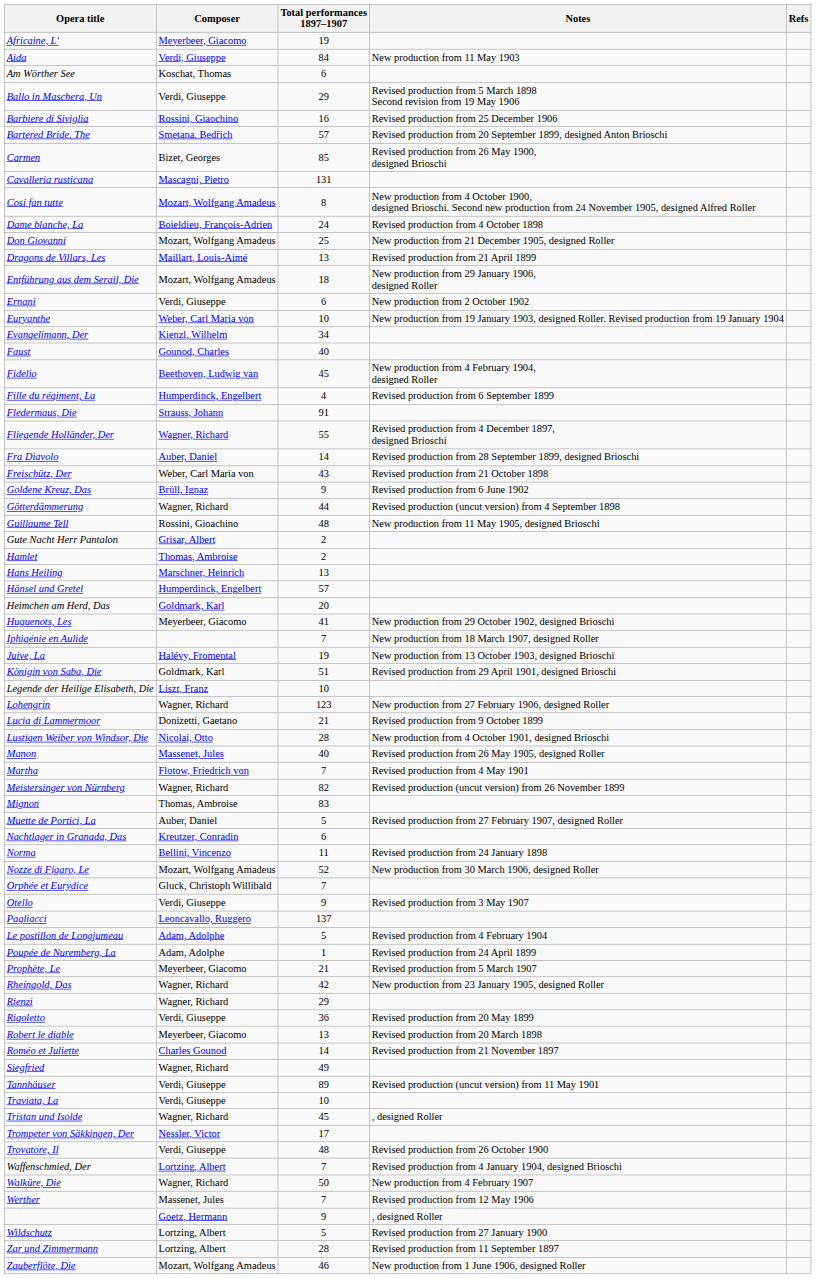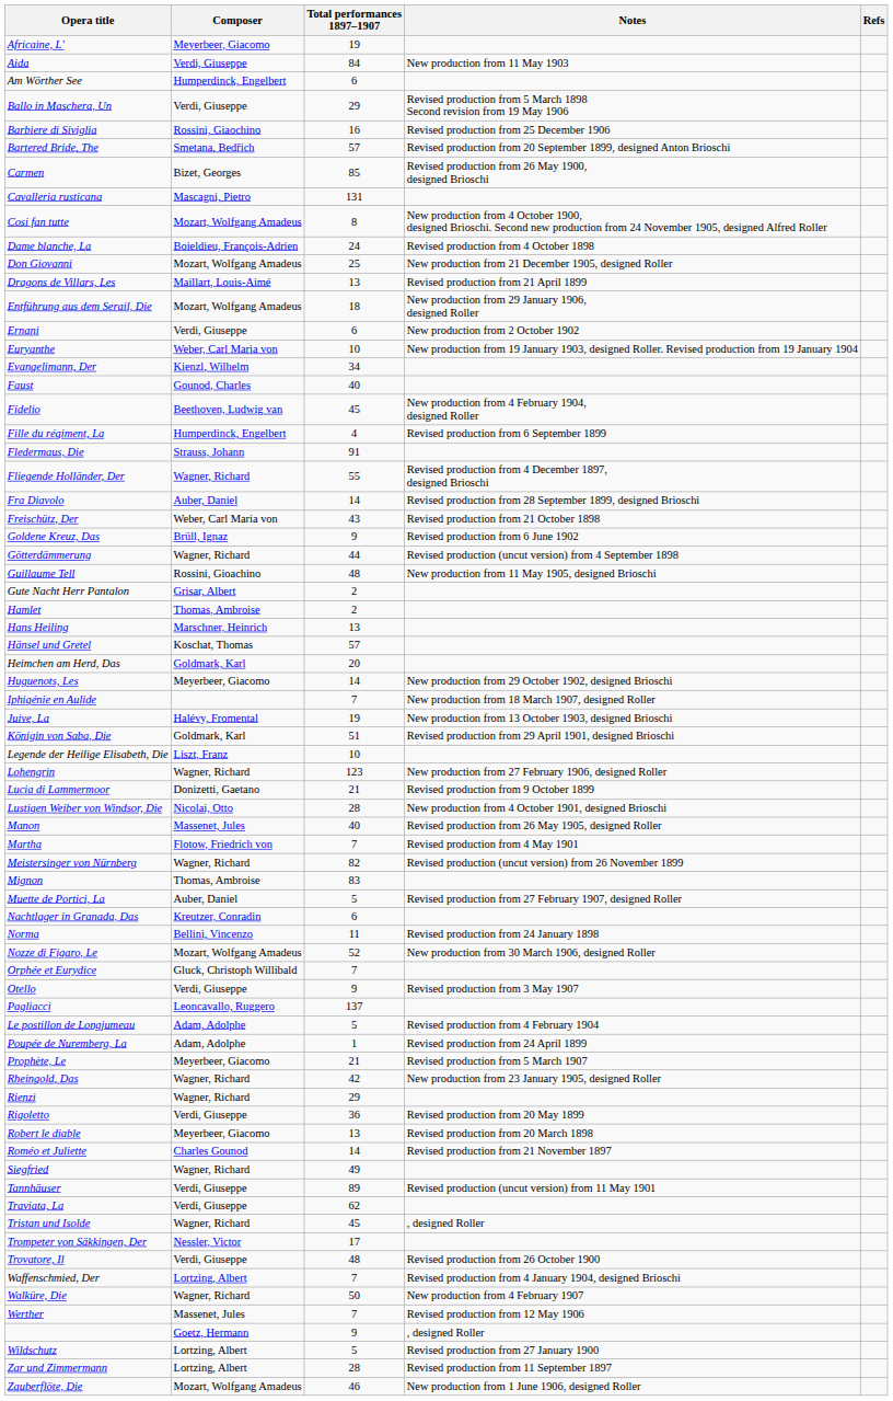Am Wörther See | Composer: Koschat, Thomas -> Humperdinck, Engelbert
Hänsel und Gretel | Composer: Humperdinck, Engelbert -> Koschat, Thomas
Huguenots, Les | Total performances 1897–1907: 41 -> 14
Traviata, La | Total performances 1897–1907: 10 -> 62
